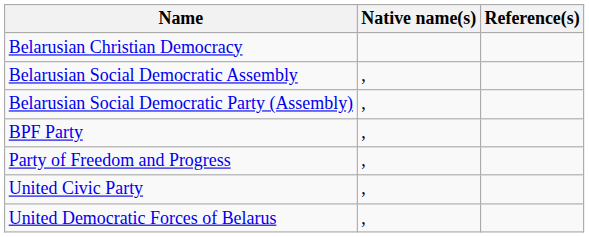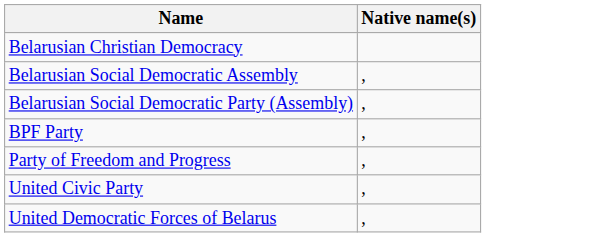- column: Reference(s)
